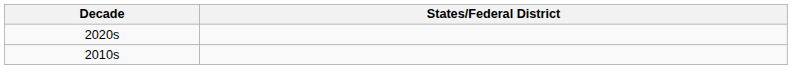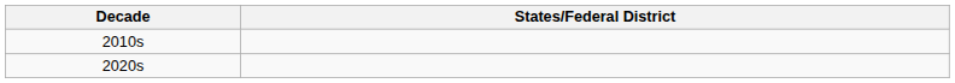rows swapped: 2010s <-> 2020s
